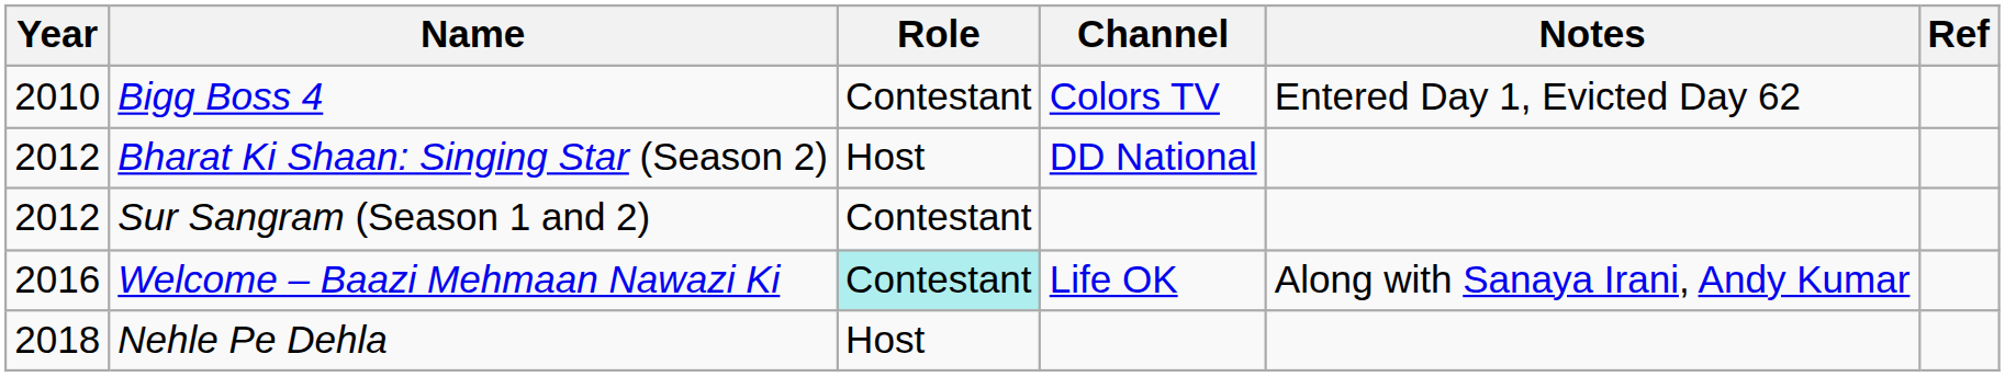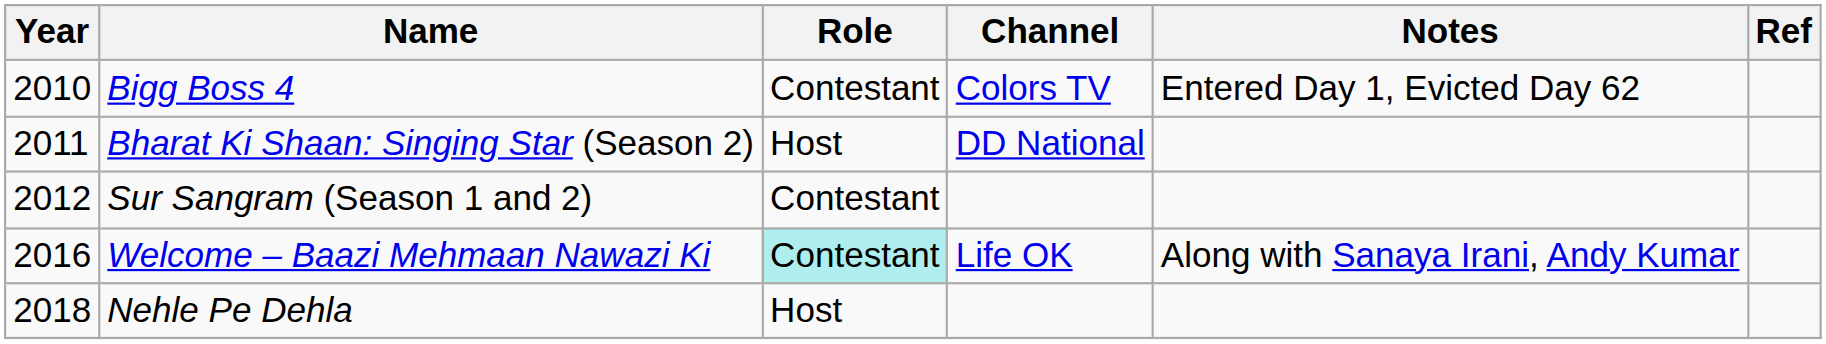Bharat Ki Shaan: Singing Star (Season 2) | Year: 2012 -> 2011
